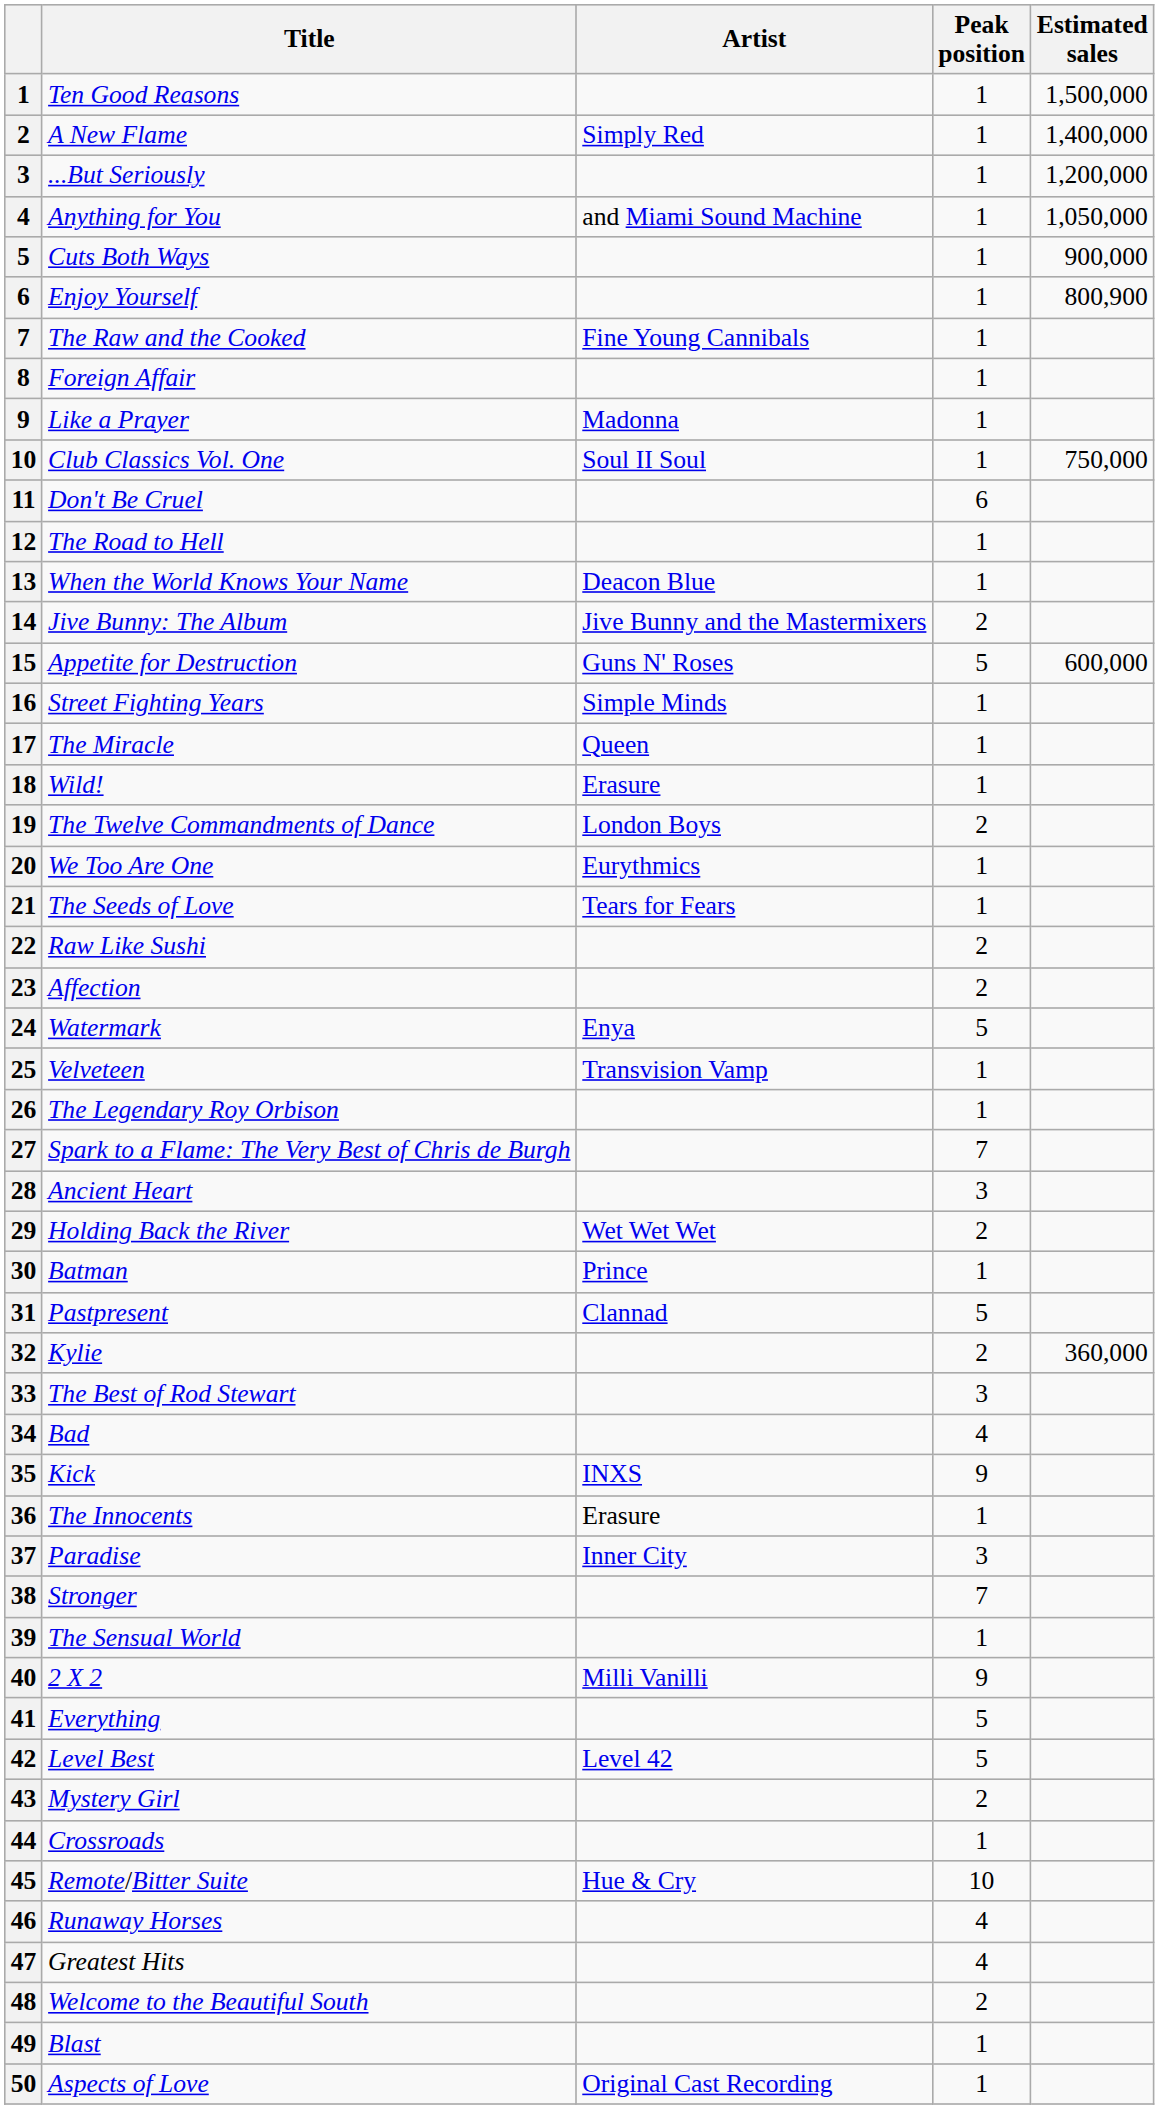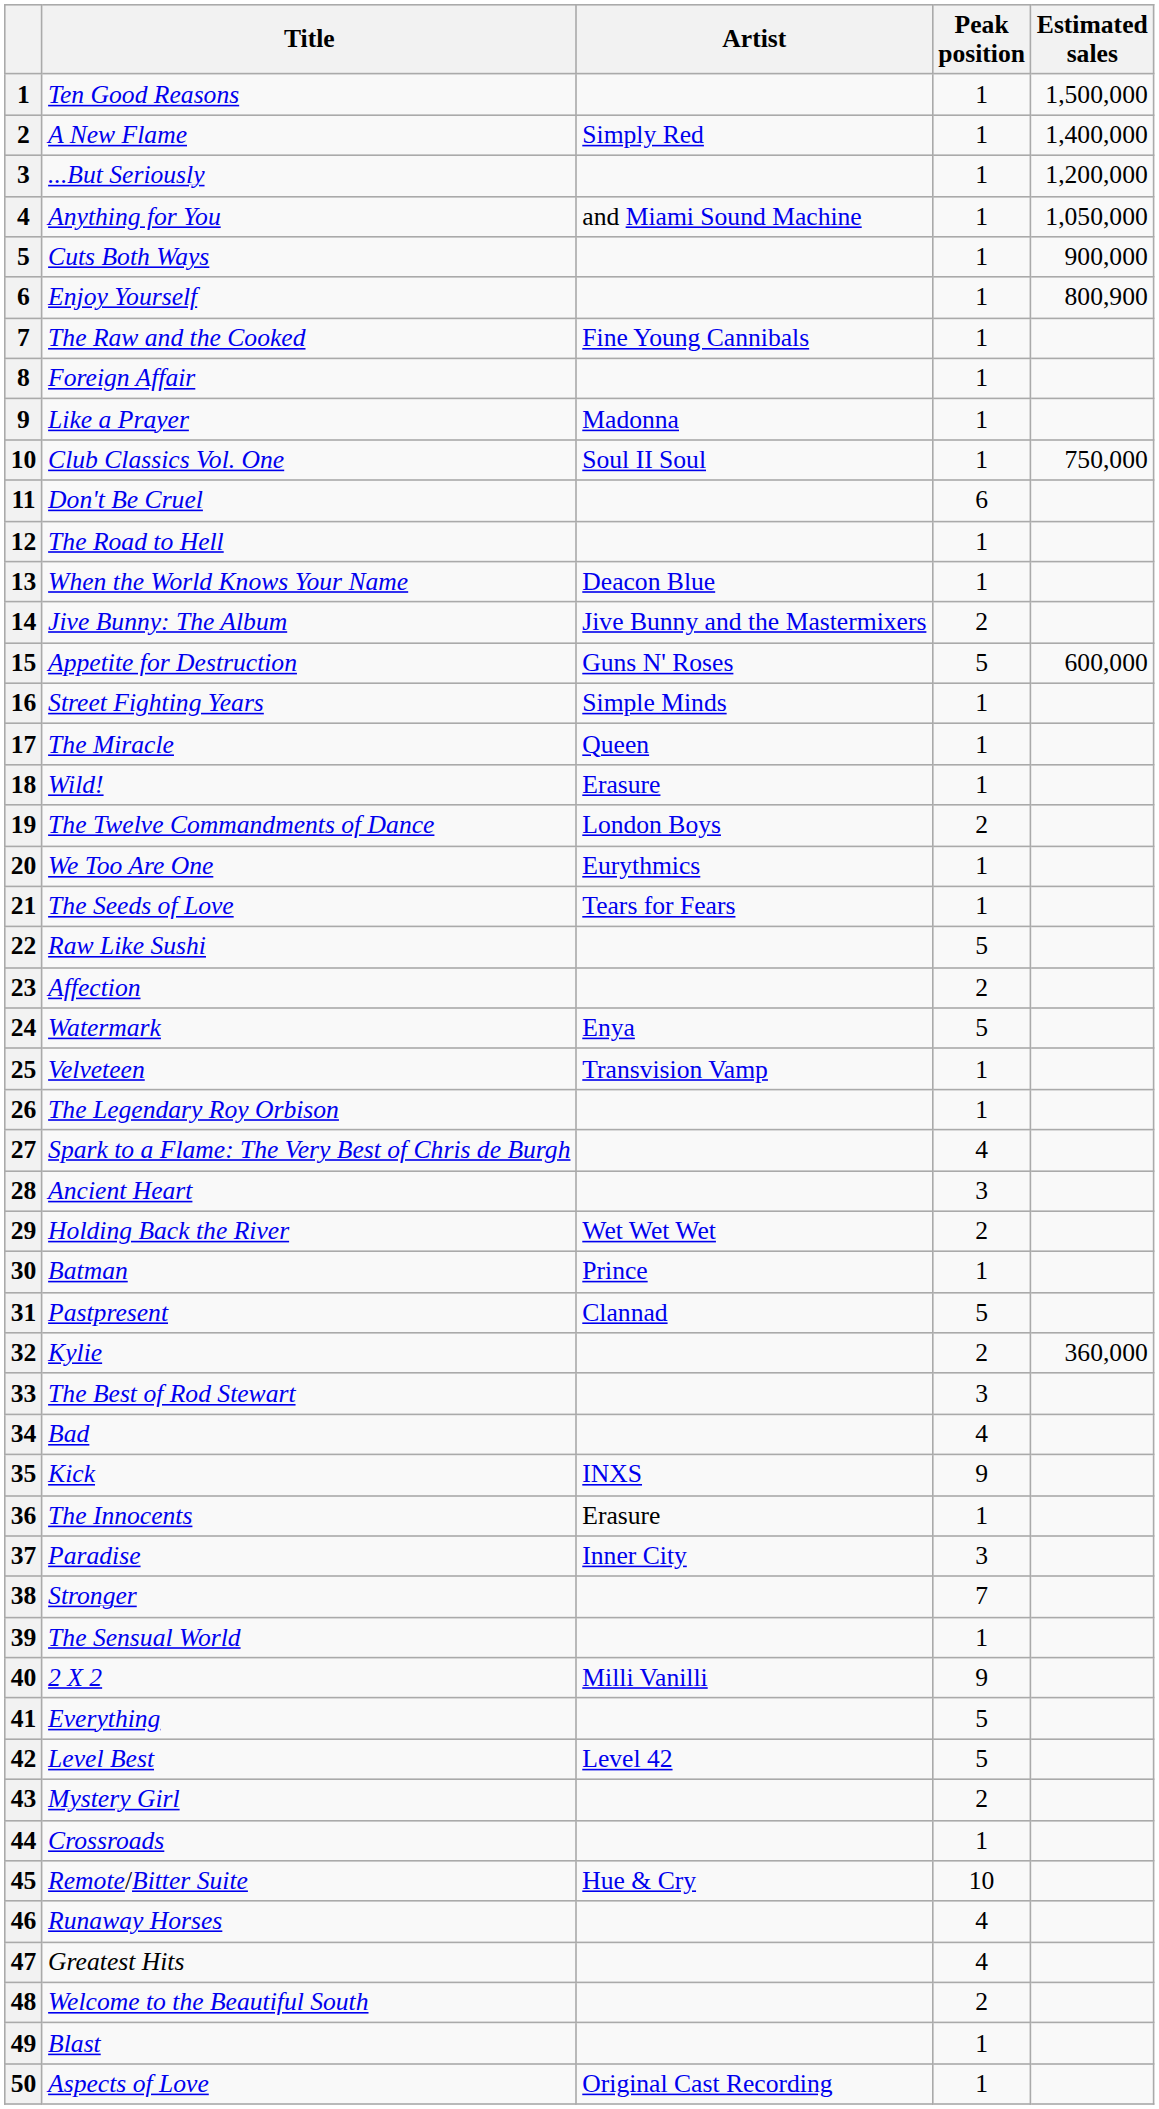Raw Like Sushi | Peak position: 2 -> 5
Spark to a Flame: The Very Best of Chris de Burgh | Peak position: 7 -> 4
